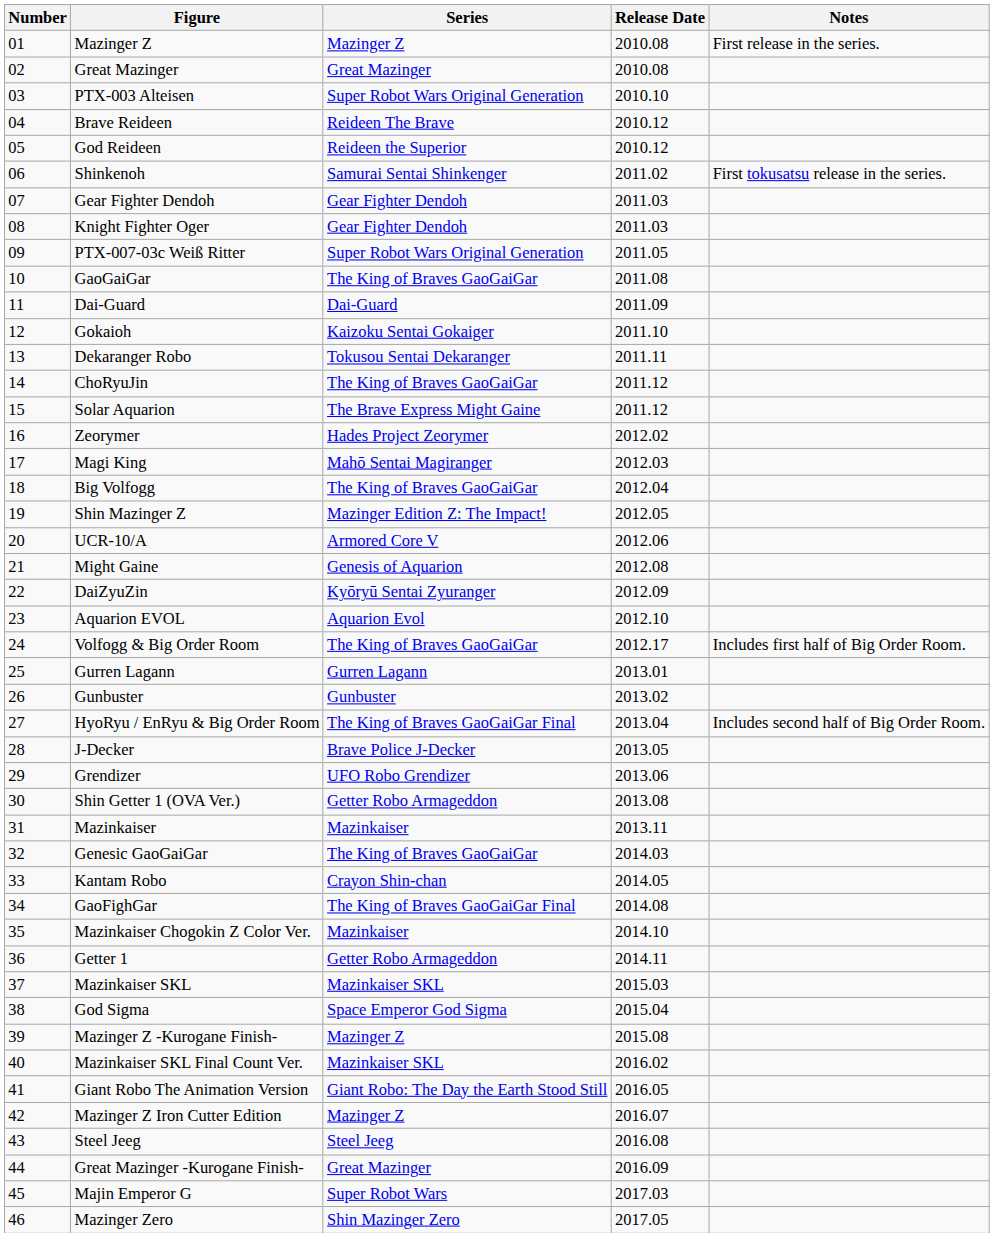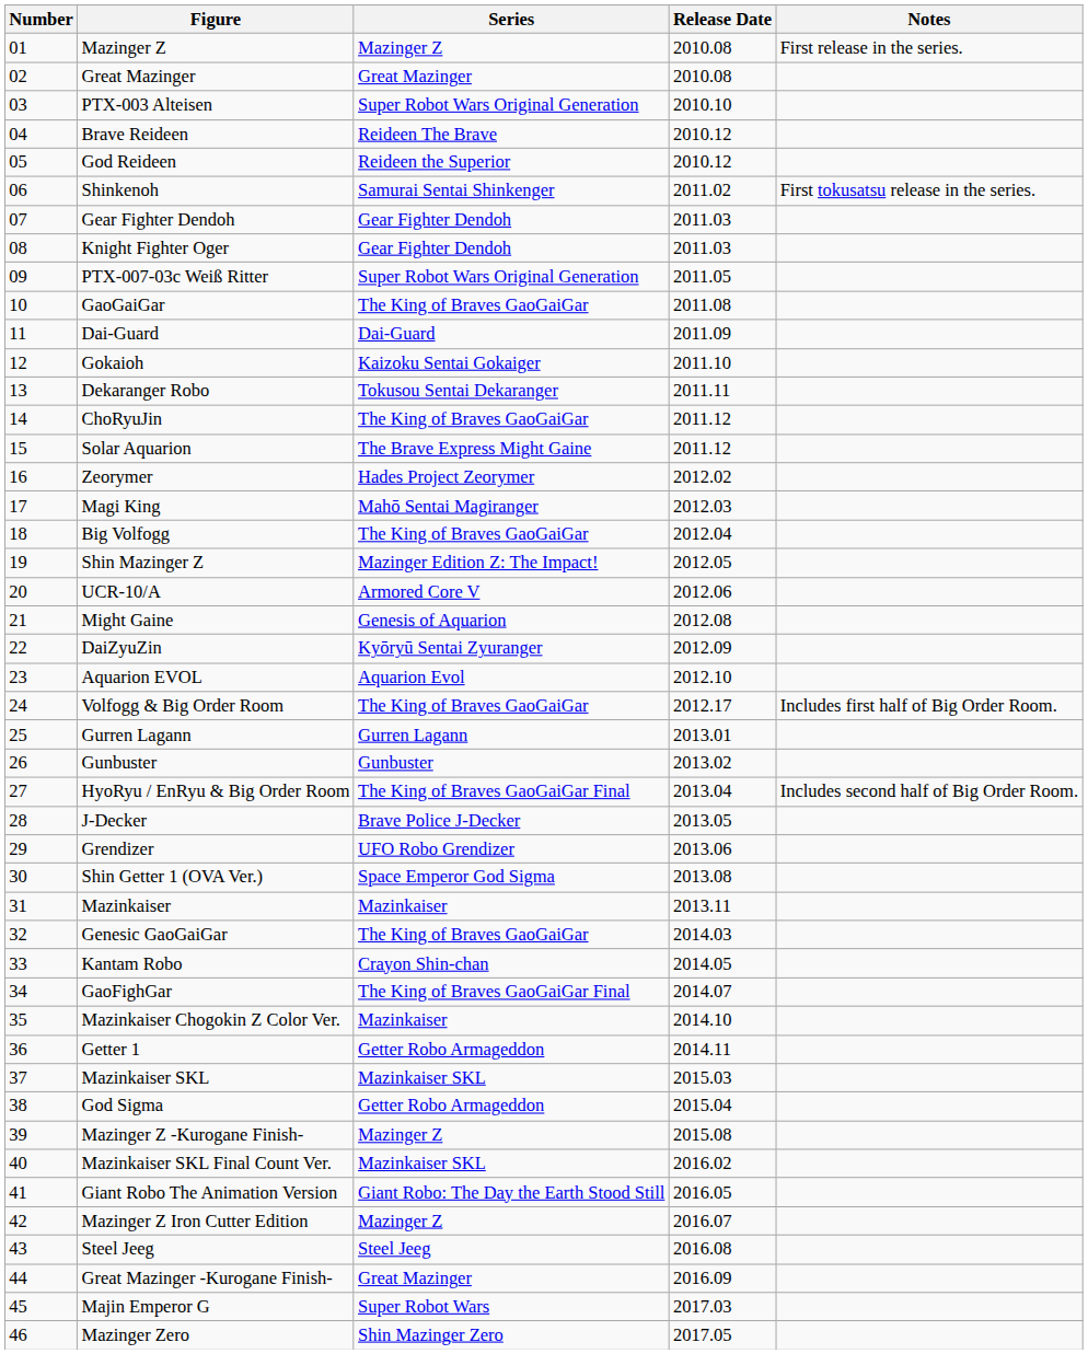Shin Getter 1 (OVA Ver.) | Series: Getter Robo Armageddon -> Space Emperor God Sigma
GaoFighGar | Release Date: 2014.08 -> 2014.07
God Sigma | Series: Space Emperor God Sigma -> Getter Robo Armageddon
